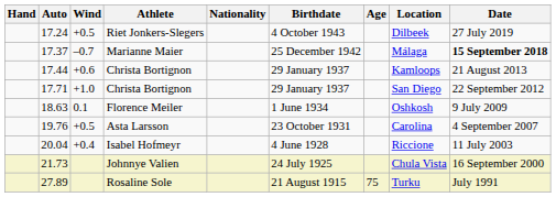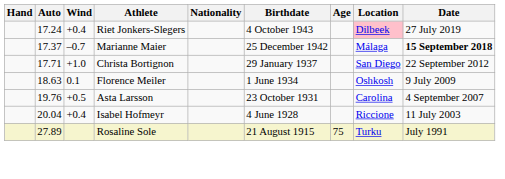17.24 | Wind: +0.5 -> +0.4
17.24 | Location: no background -> pink background
- row: 17.44 | +0.6 | Christa Bortignon | 29 January 1937 | Kamloops | 21 August 2013
- row: 21.73 | Johnnye Valien | 24 July 1925 | Chula Vista | 16 September 2000
